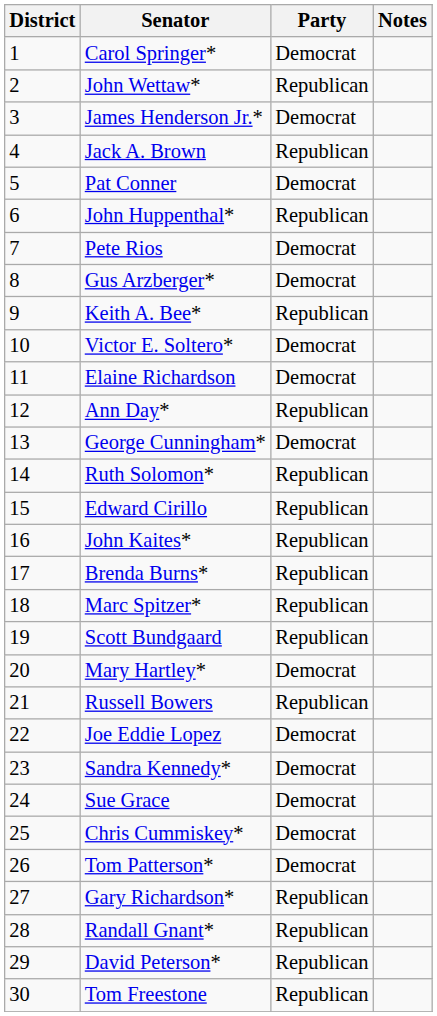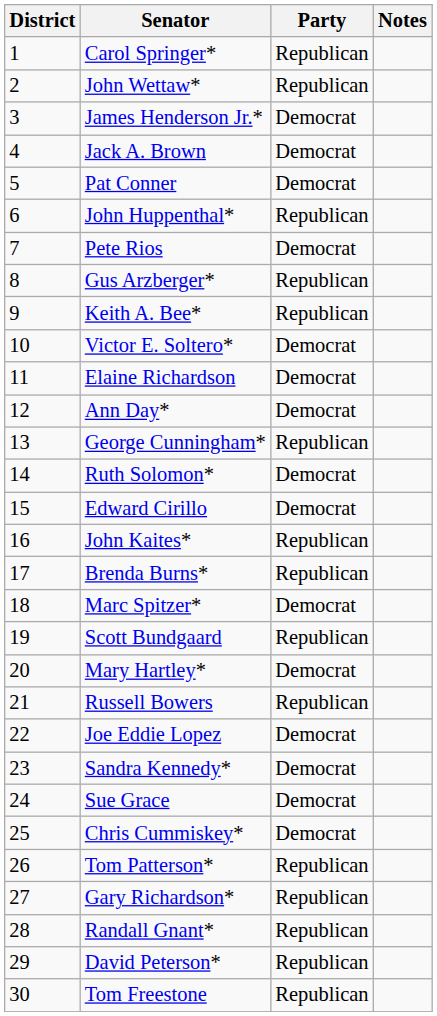Carol Springer* | Party: Democrat -> Republican
Jack A. Brown | Party: Republican -> Democrat
Gus Arzberger* | Party: Democrat -> Republican
Ann Day* | Party: Republican -> Democrat
George Cunningham* | Party: Democrat -> Republican
Ruth Solomon* | Party: Republican -> Democrat
Edward Cirillo | Party: Republican -> Democrat
Marc Spitzer* | Party: Republican -> Democrat
Tom Patterson* | Party: Democrat -> Republican
